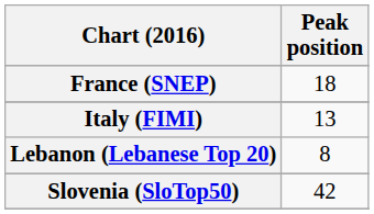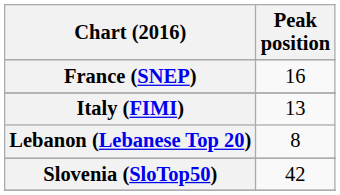France (SNEP) | Peak position: 18 -> 16
